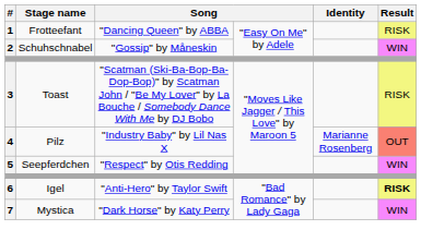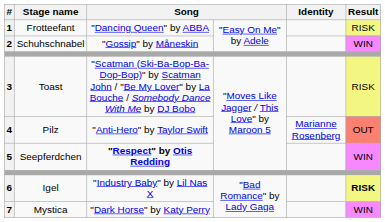4 | column 3: "Industry Baby" by Lil Nas X -> "Anti-Hero" by Taylor Swift
5 | column 3: normal -> bold
6 | column 3: "Anti-Hero" by Taylor Swift -> "Industry Baby" by Lil Nas X
